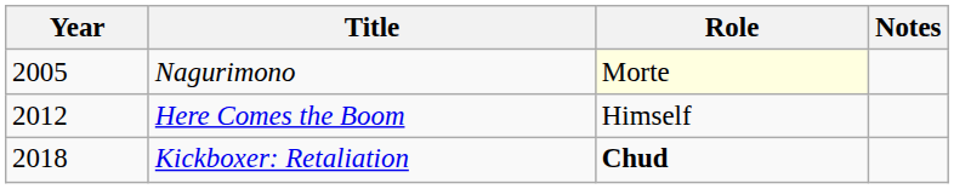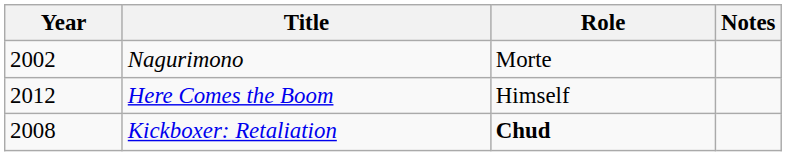Nagurimono | Year: 2005 -> 2002
Nagurimono | Role: lightyellow background -> no background
Kickboxer: Retaliation | Year: 2018 -> 2008
